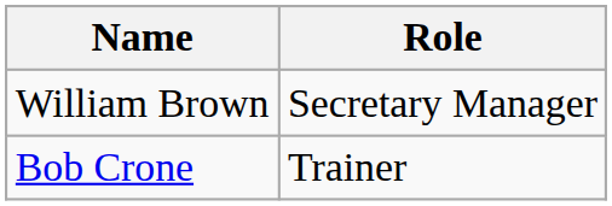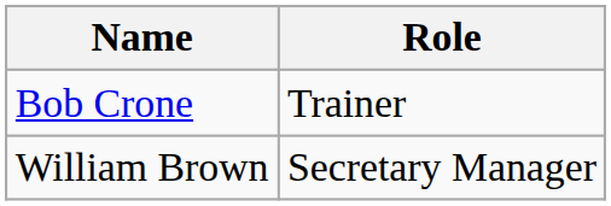rows swapped: William Brown <-> Bob Crone
